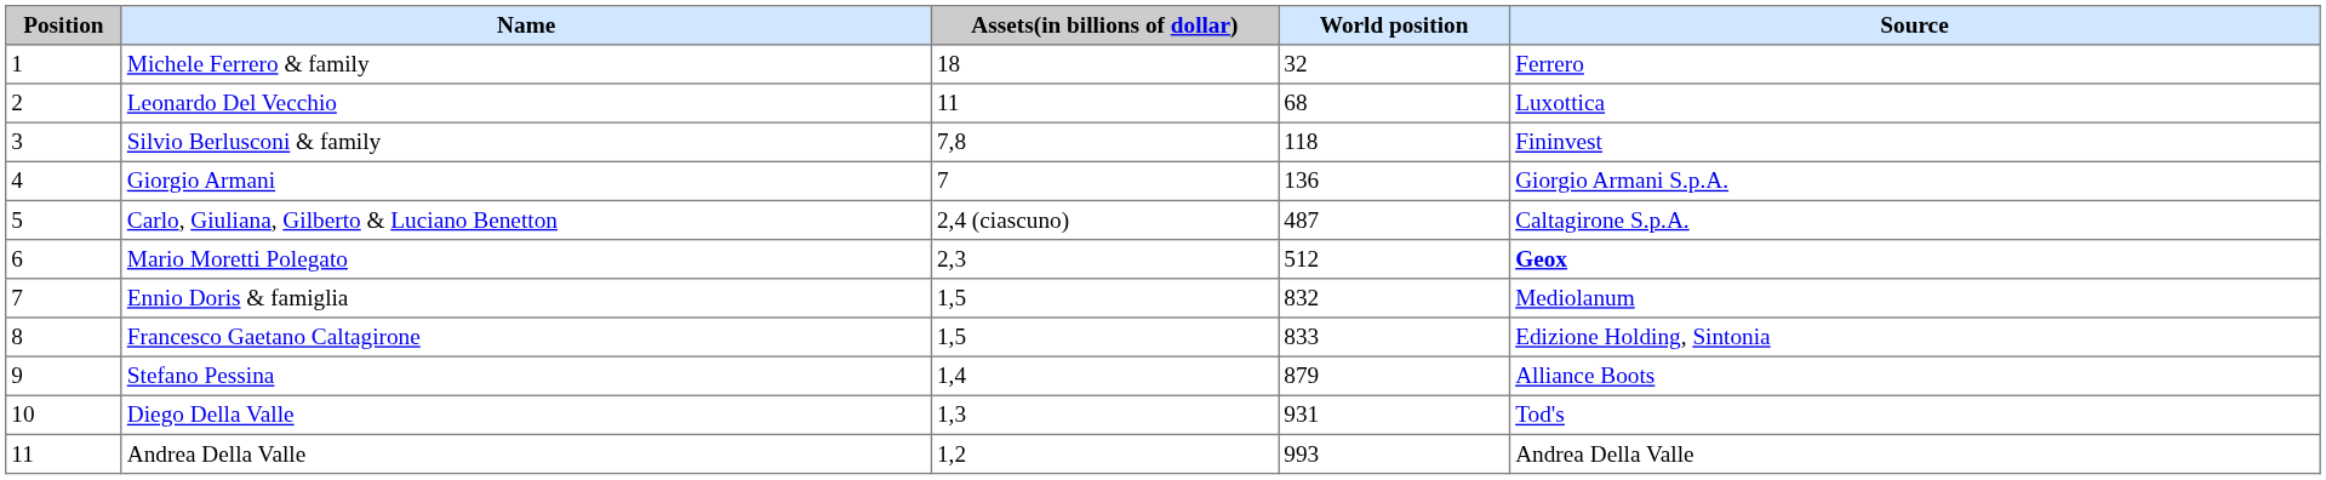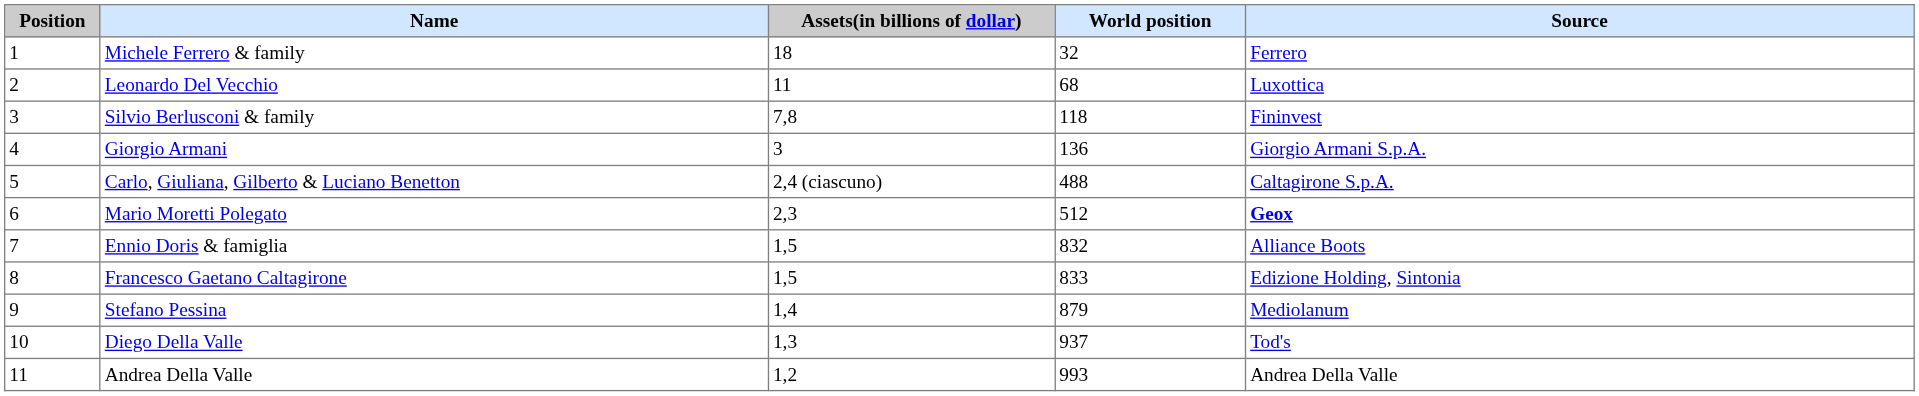Giorgio Armani | Assets(in billions of dollar): 7 -> 3
Carlo, Giuliana, Gilberto & Luciano Benetton | World position: 487 -> 488
Ennio Doris & famiglia | Source: Mediolanum -> Alliance Boots
Stefano Pessina | Source: Alliance Boots -> Mediolanum
Diego Della Valle | World position: 931 -> 937
